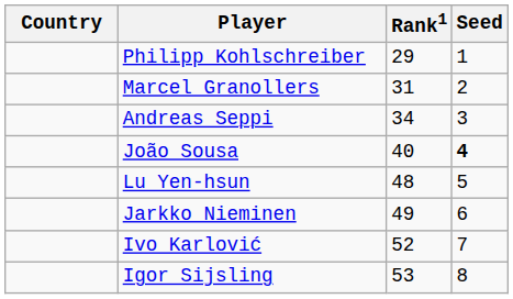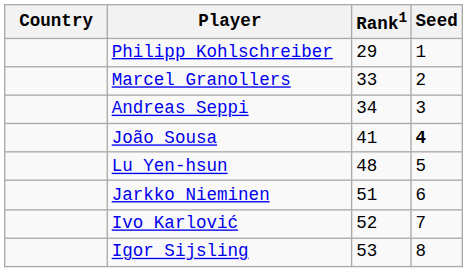Marcel Granollers | Rank1: 31 -> 33
João Sousa | Rank1: 40 -> 41
Jarkko Nieminen | Rank1: 49 -> 51
